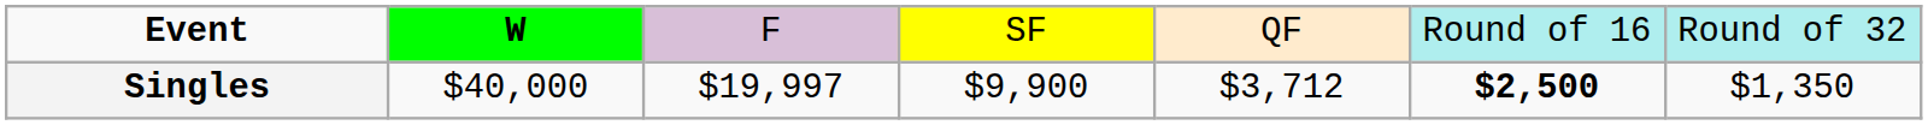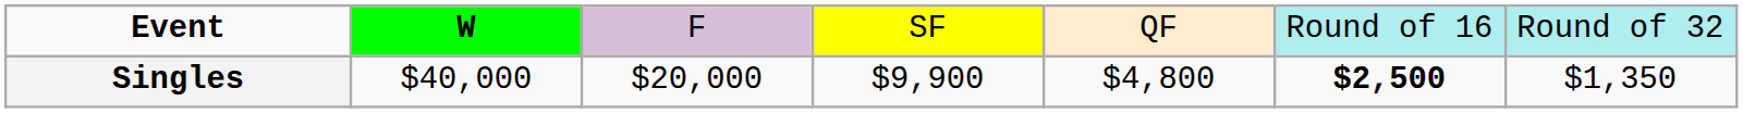Singles | column 3: $19,997 -> $20,000
Singles | column 5: $3,712 -> $4,800
